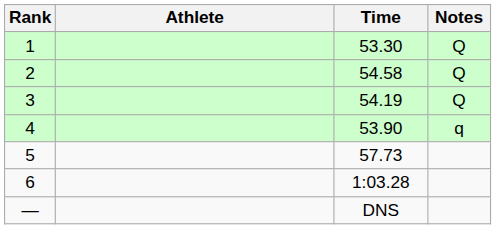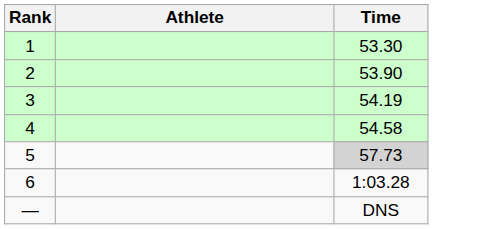- column: Notes | Q | Q | Q | q
2 | Time: 54.58 -> 53.90
4 | Time: 53.90 -> 54.58
5 | Time: no background -> lightgrey background
